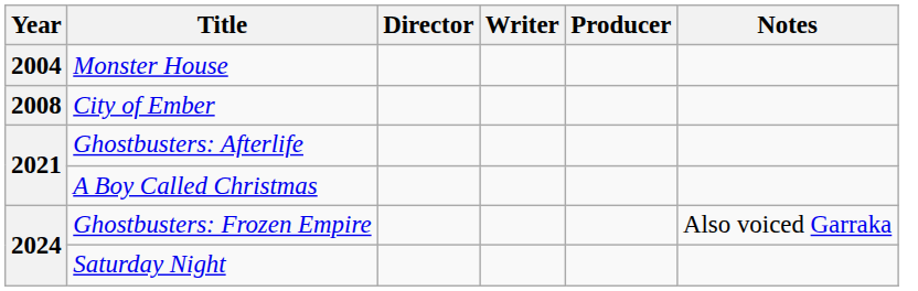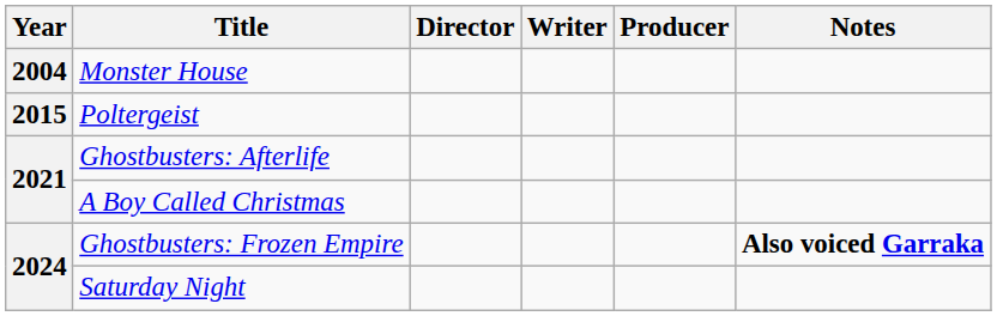- row: 2008 | City of Ember
+ row: 2015 | Poltergeist
Ghostbusters: Frozen Empire | Notes: normal -> bold
